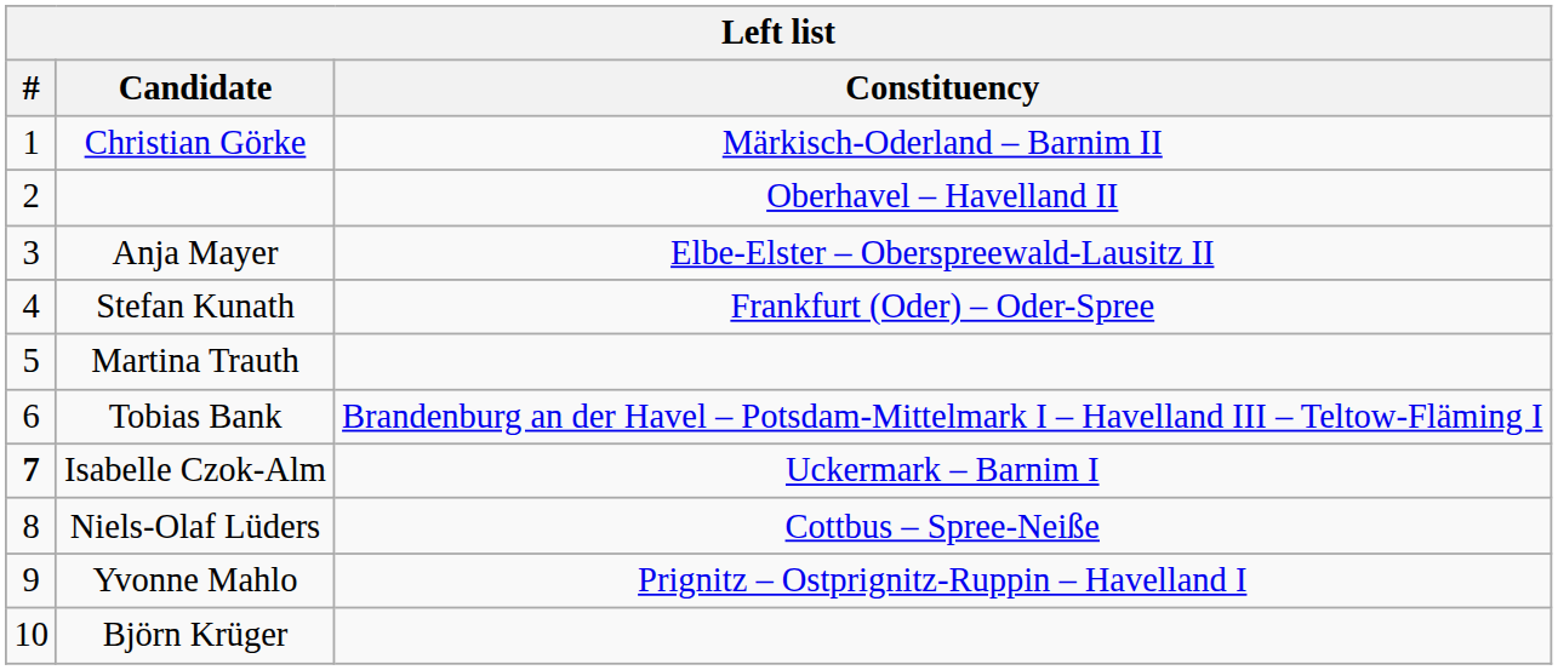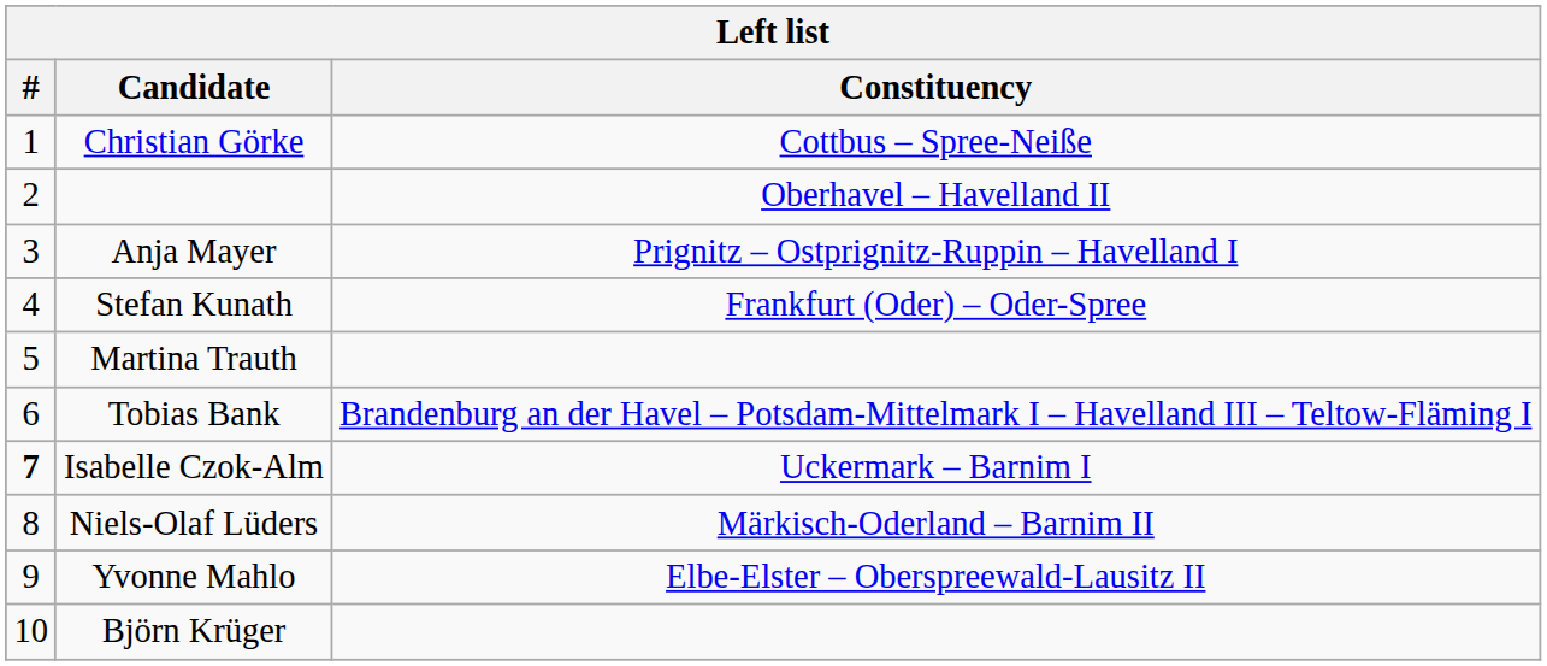Christian Görke | Constituency: Märkisch-Oderland – Barnim II -> Cottbus – Spree-Neiße
Anja Mayer | Constituency: Elbe-Elster – Oberspreewald-Lausitz II -> Prignitz – Ostprignitz-Ruppin – Havelland I
Niels-Olaf Lüders | Constituency: Cottbus – Spree-Neiße -> Märkisch-Oderland – Barnim II
Yvonne Mahlo | Constituency: Prignitz – Ostprignitz-Ruppin – Havelland I -> Elbe-Elster – Oberspreewald-Lausitz II
